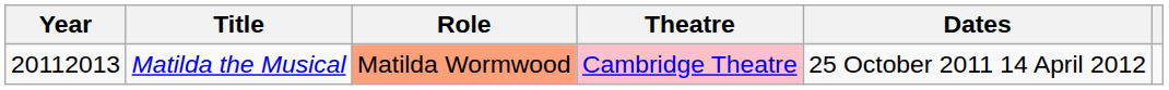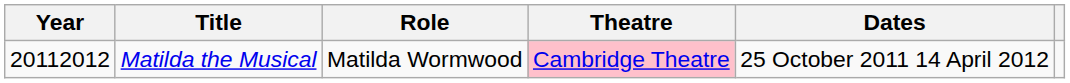Matilda the Musical | Year: 20112013 -> 20112012
Matilda the Musical | Role: lightsalmon background -> no background
